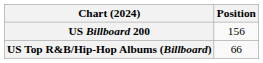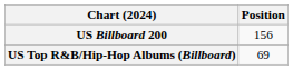US Top R&B/Hip-Hop Albums (Billboard) | Position: 66 -> 69
